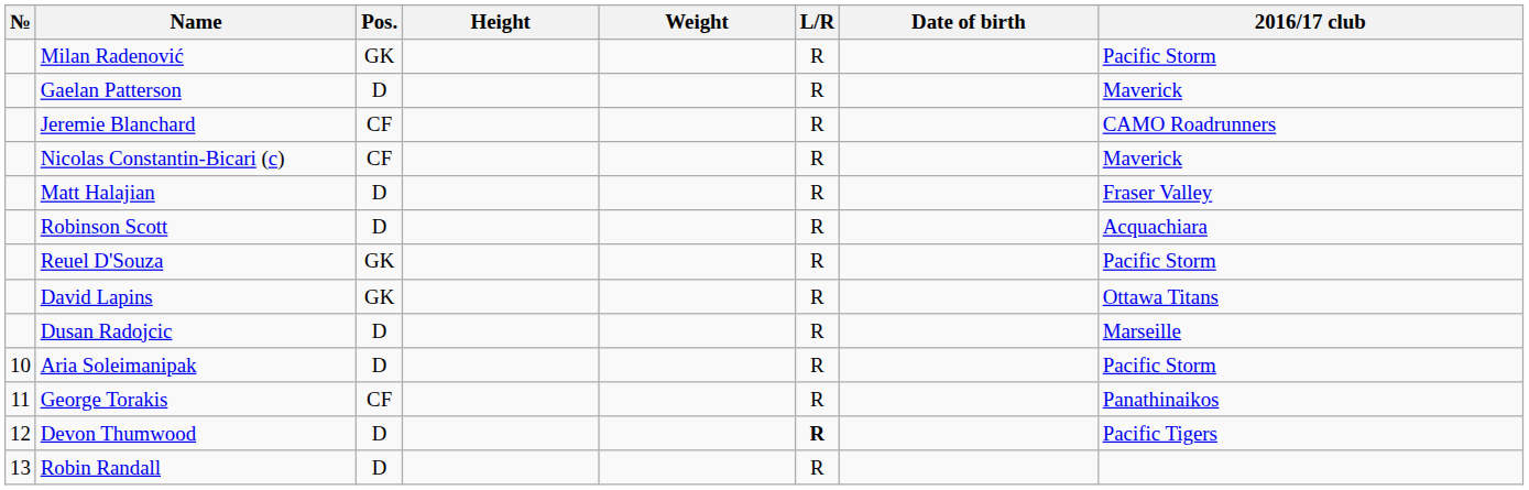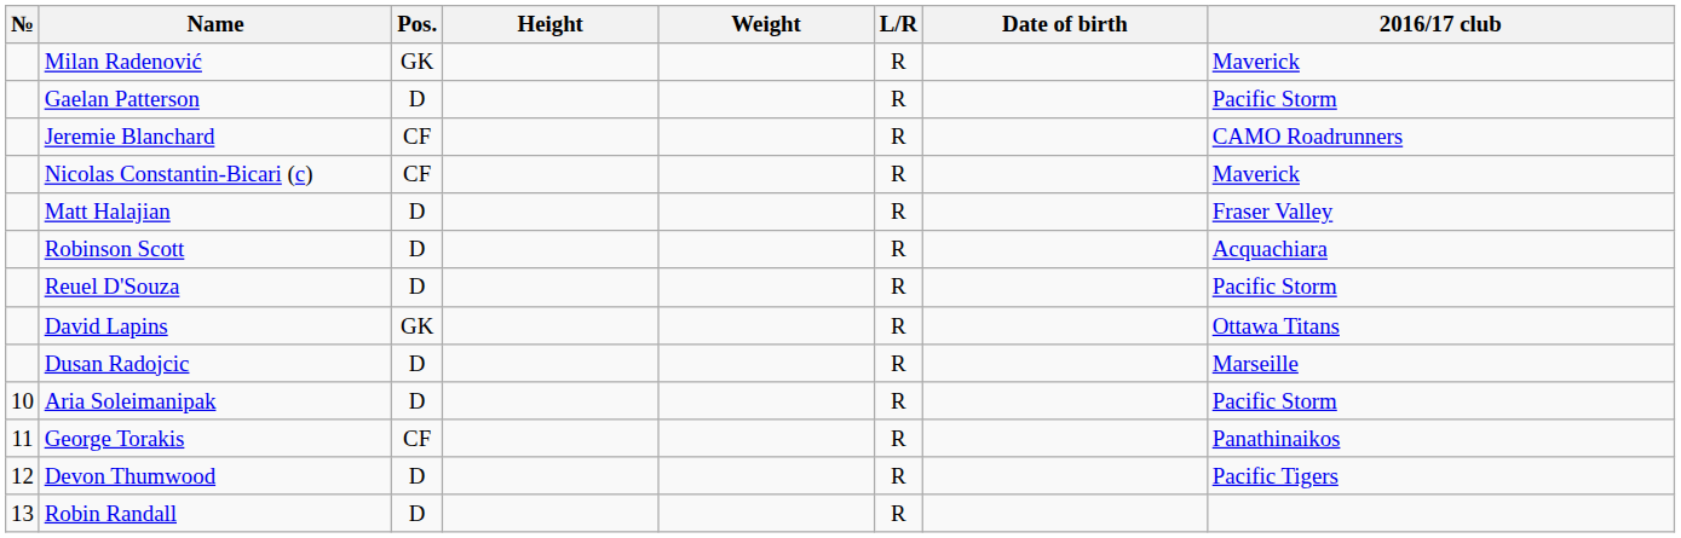Milan Radenović | 2016/17 club: Pacific Storm -> Maverick
Gaelan Patterson | 2016/17 club: Maverick -> Pacific Storm
Reuel D'Souza | Pos.: GK -> D
Devon Thumwood | L/R: bold -> normal
